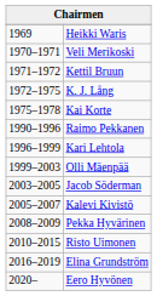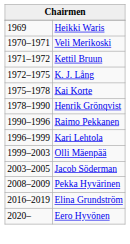+ row: 1978–1990 | Henrik Grönqvist
- row: 2005–2007 | Kalevi Kivistö
- row: 2010–2015 | Risto Uimonen
